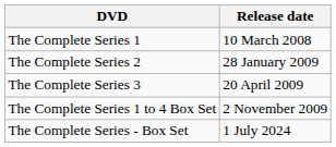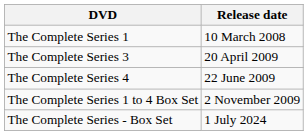- row: The Complete Series 2 | 28 January 2009
+ row: The Complete Series 4 | 22 June 2009
